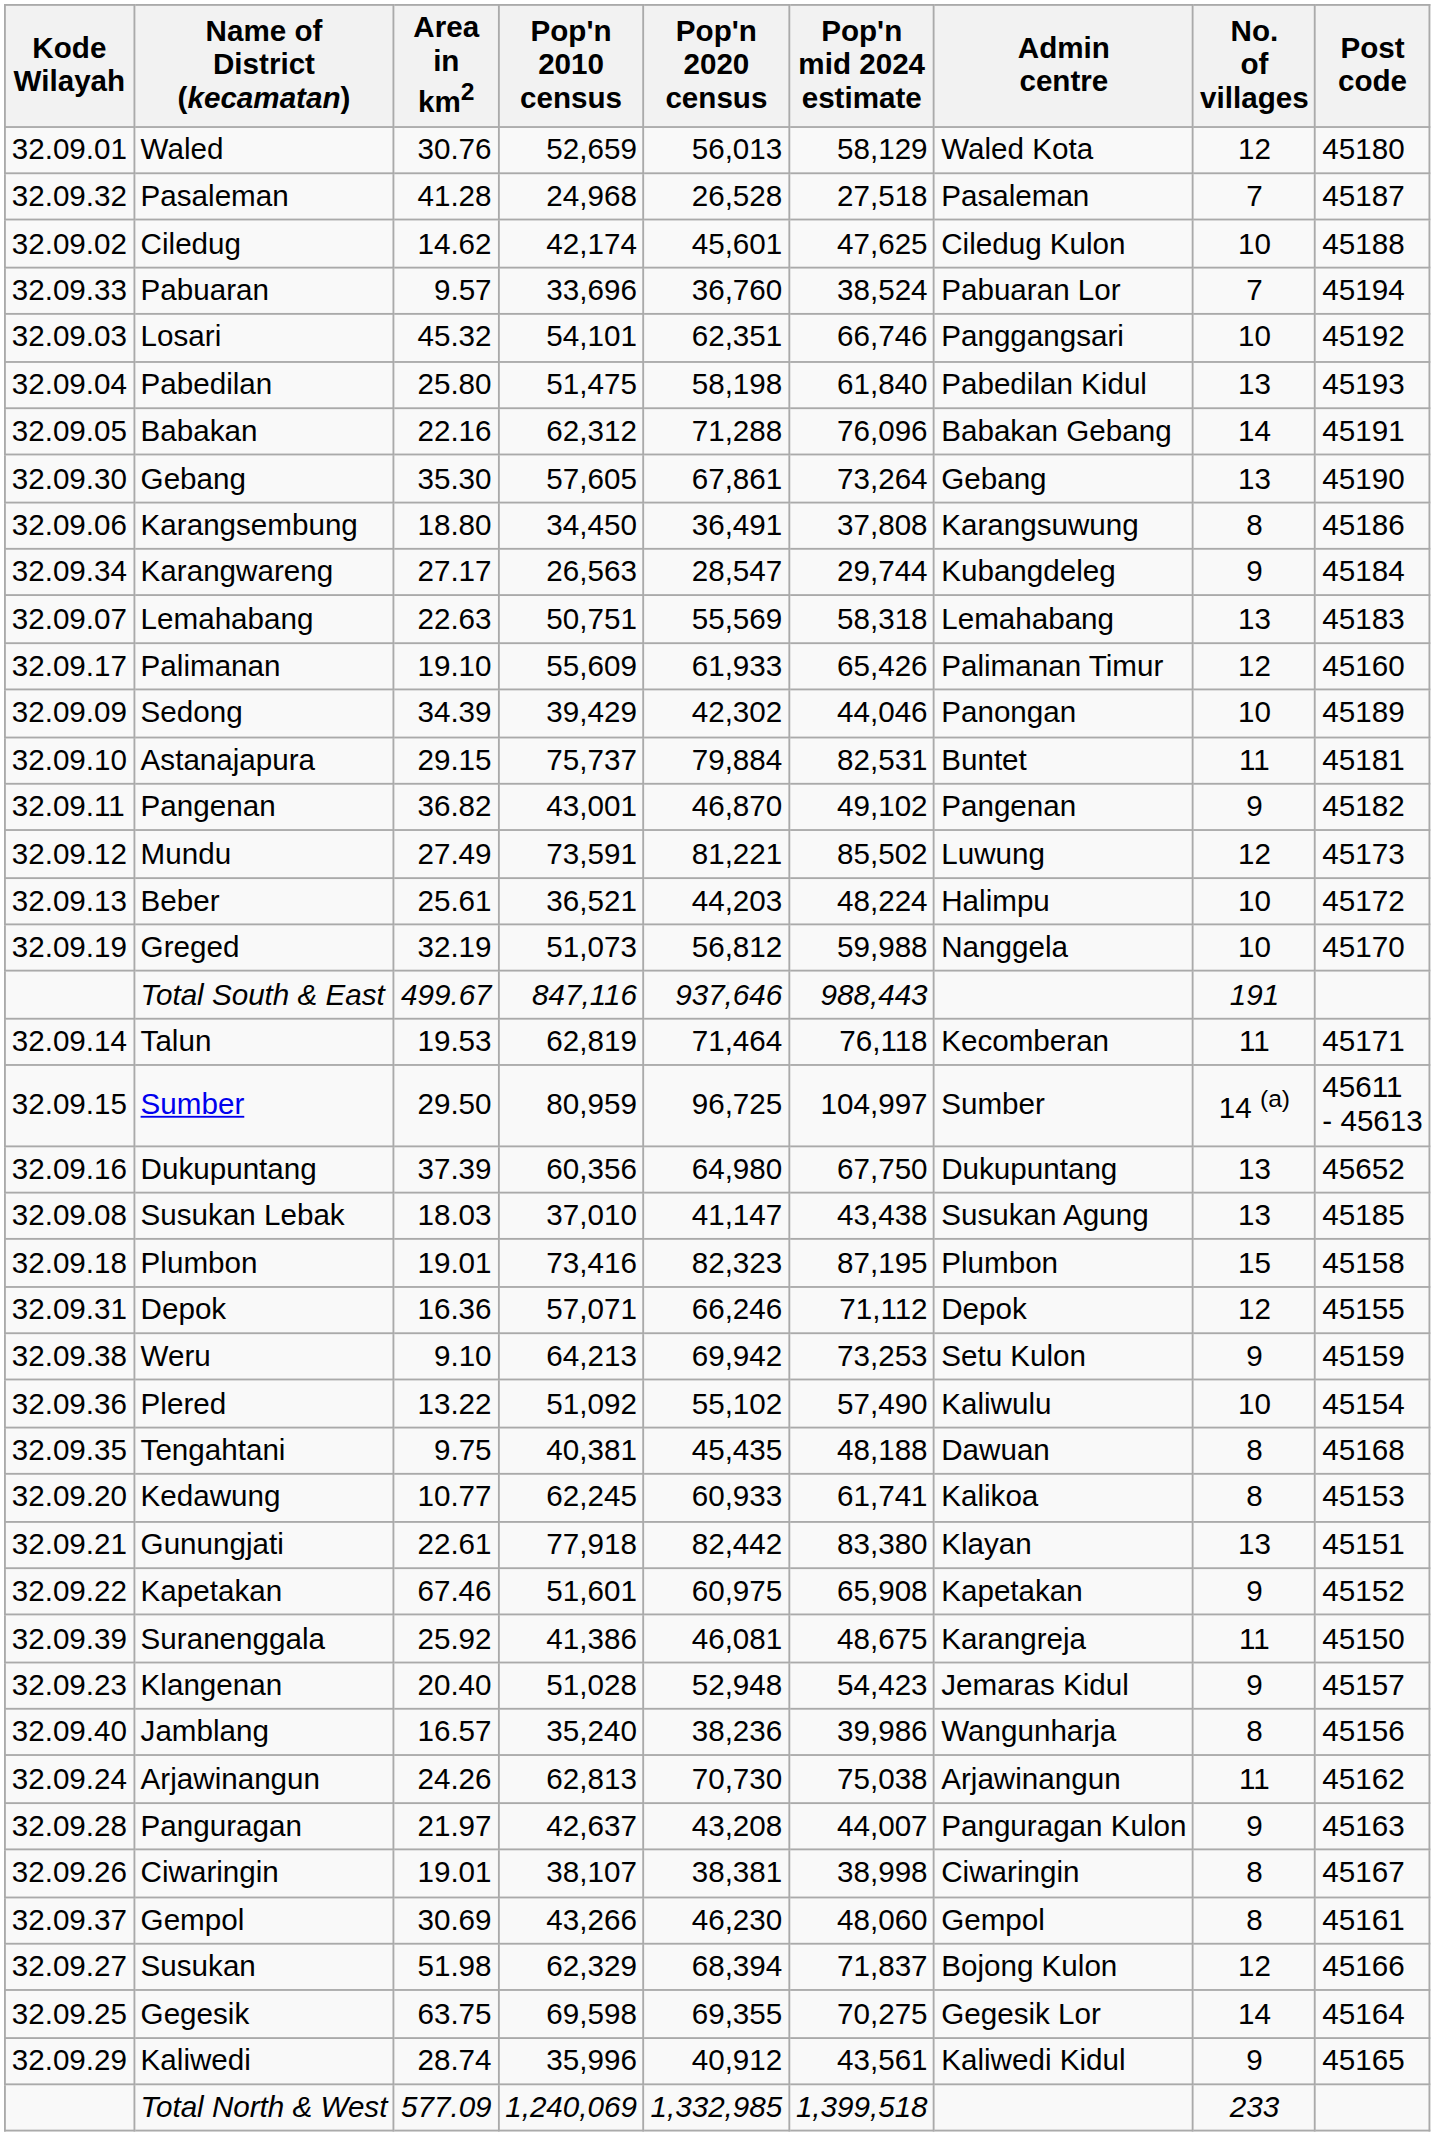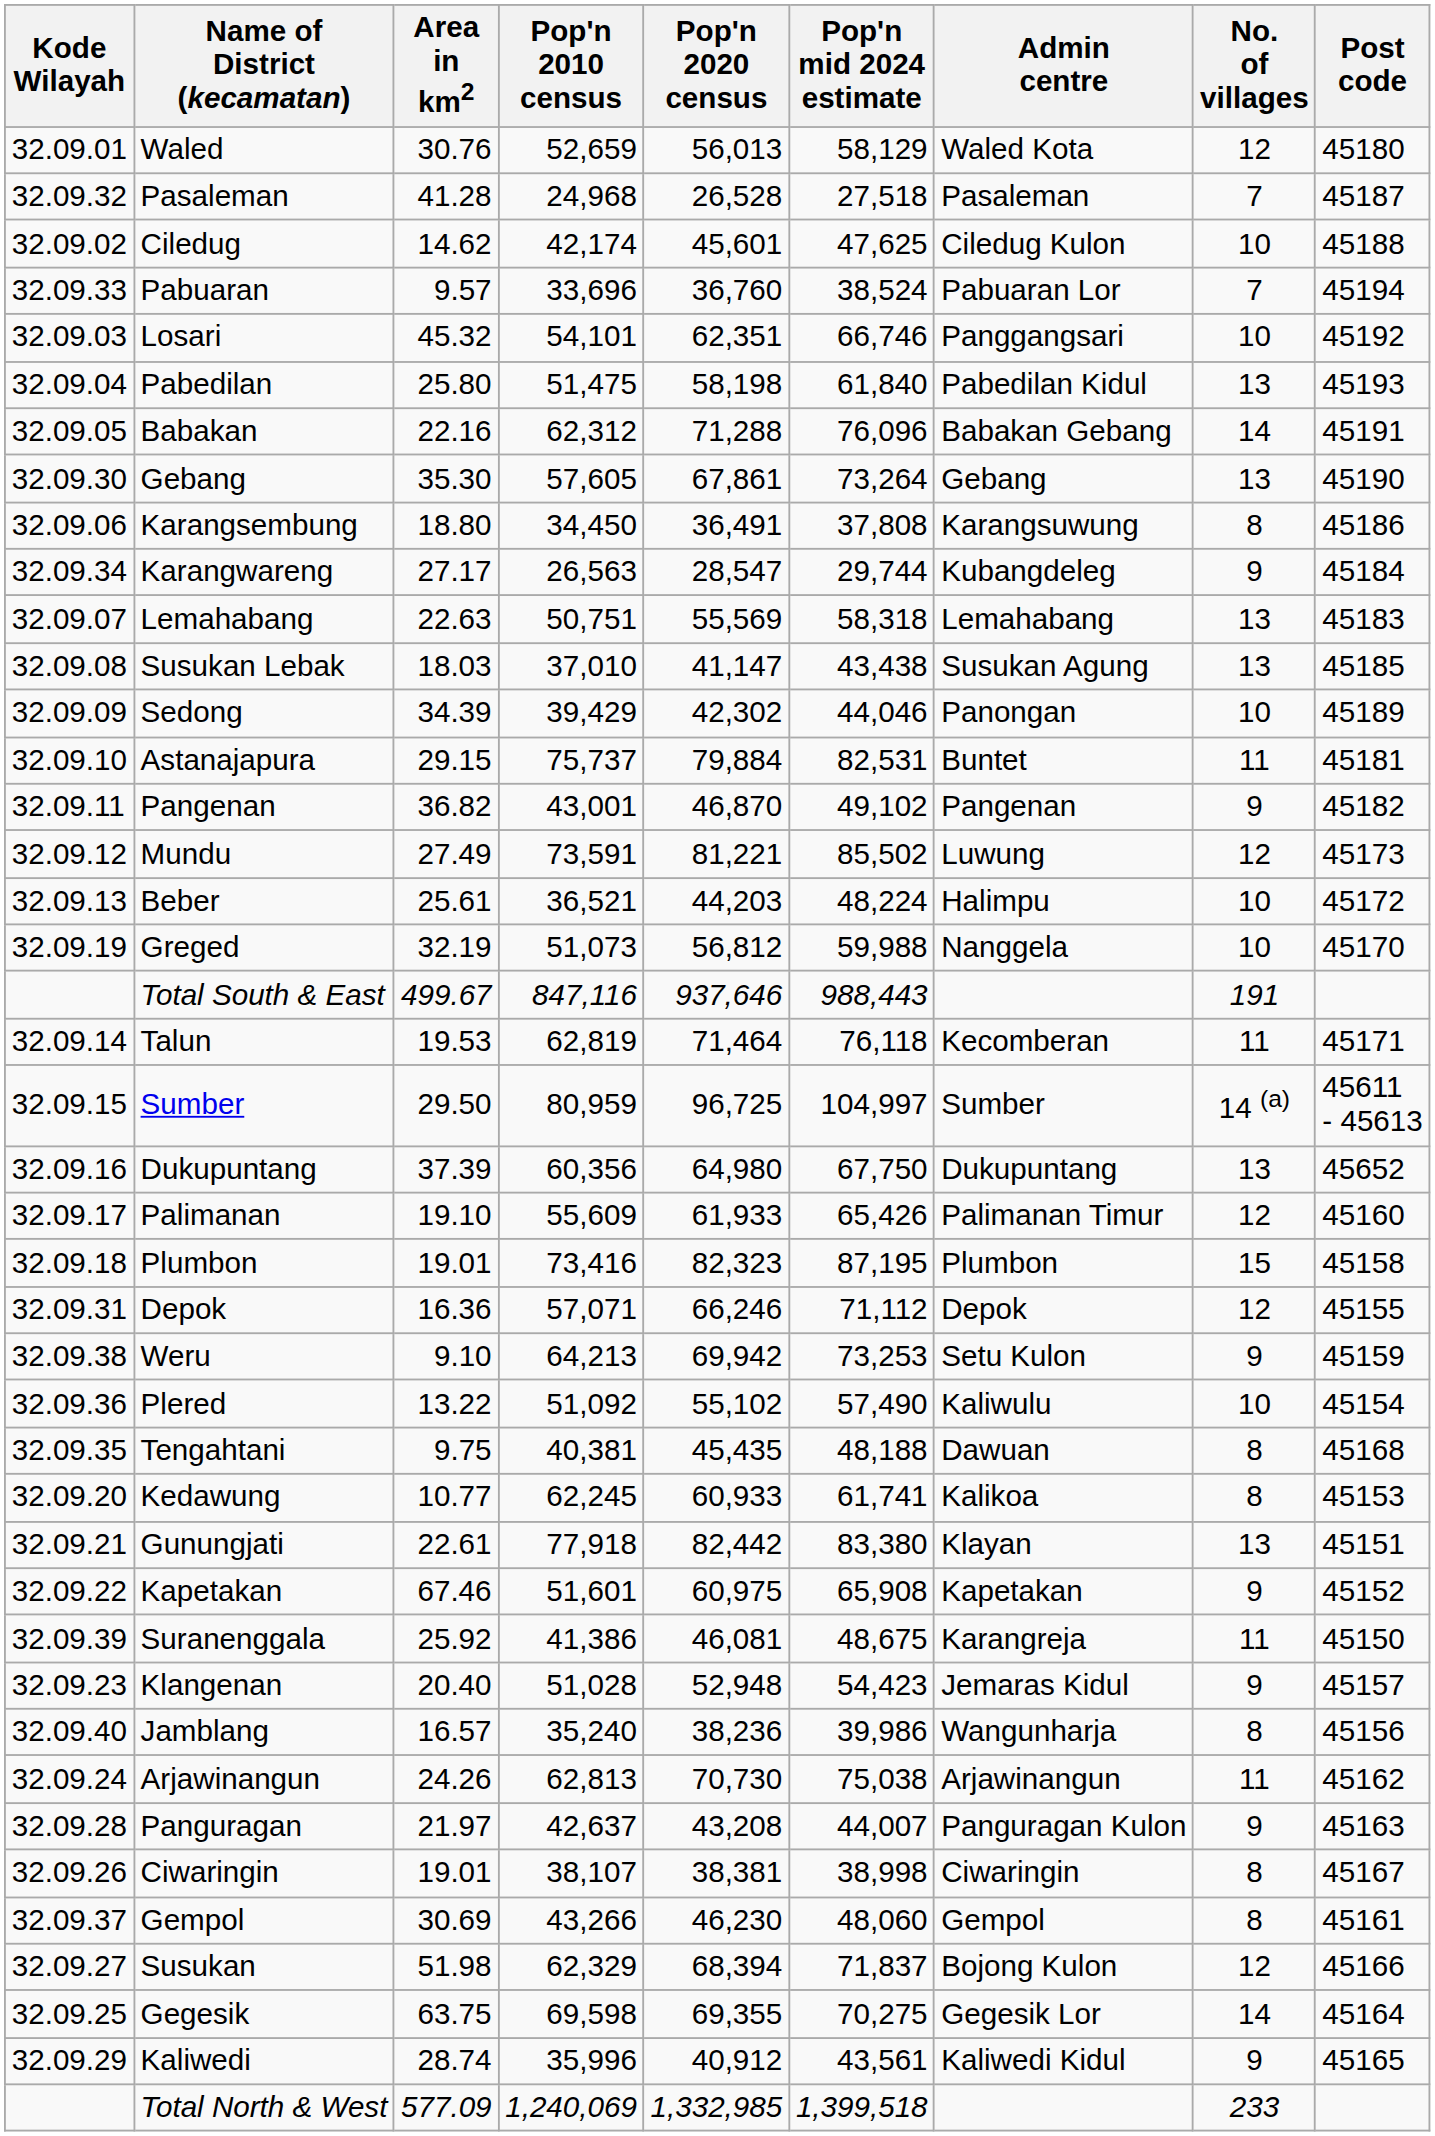rows swapped: Susukan Lebak <-> Palimanan
